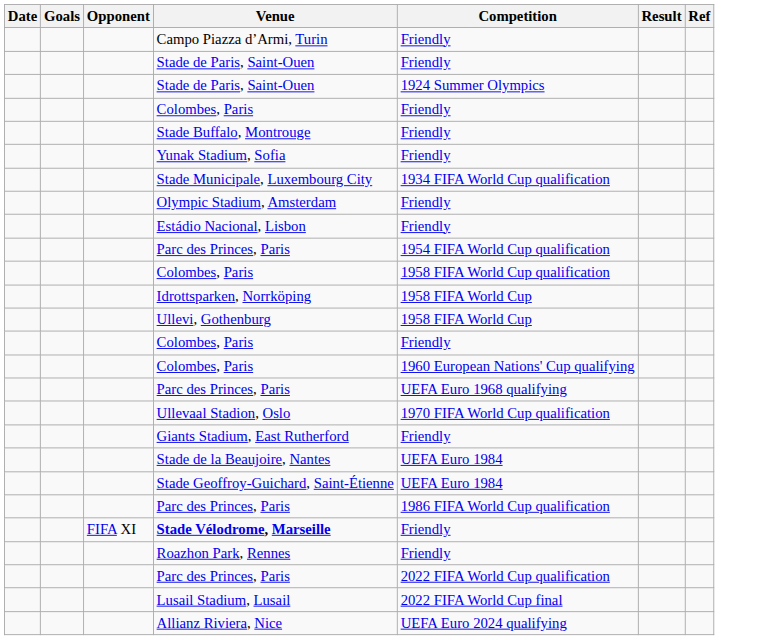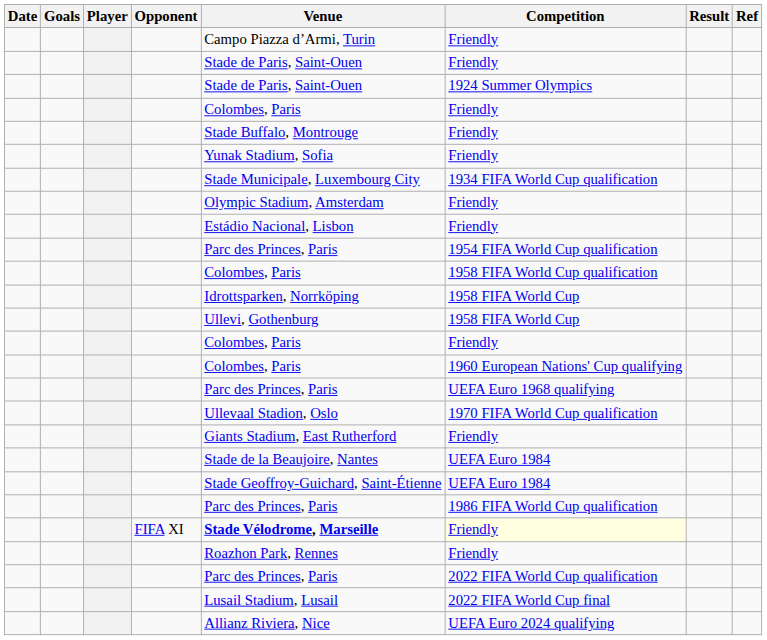+ column: Player
FIFA XI | Competition: no background -> lightyellow background
